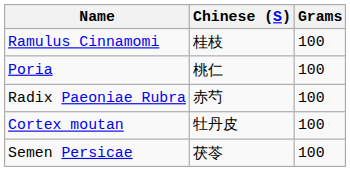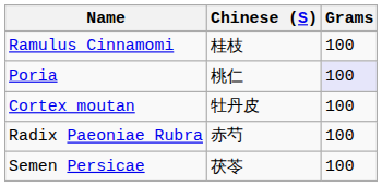Poria | Grams: no background -> lavender background
rows swapped: Cortex moutan <-> Radix Paeoniae Rubra
